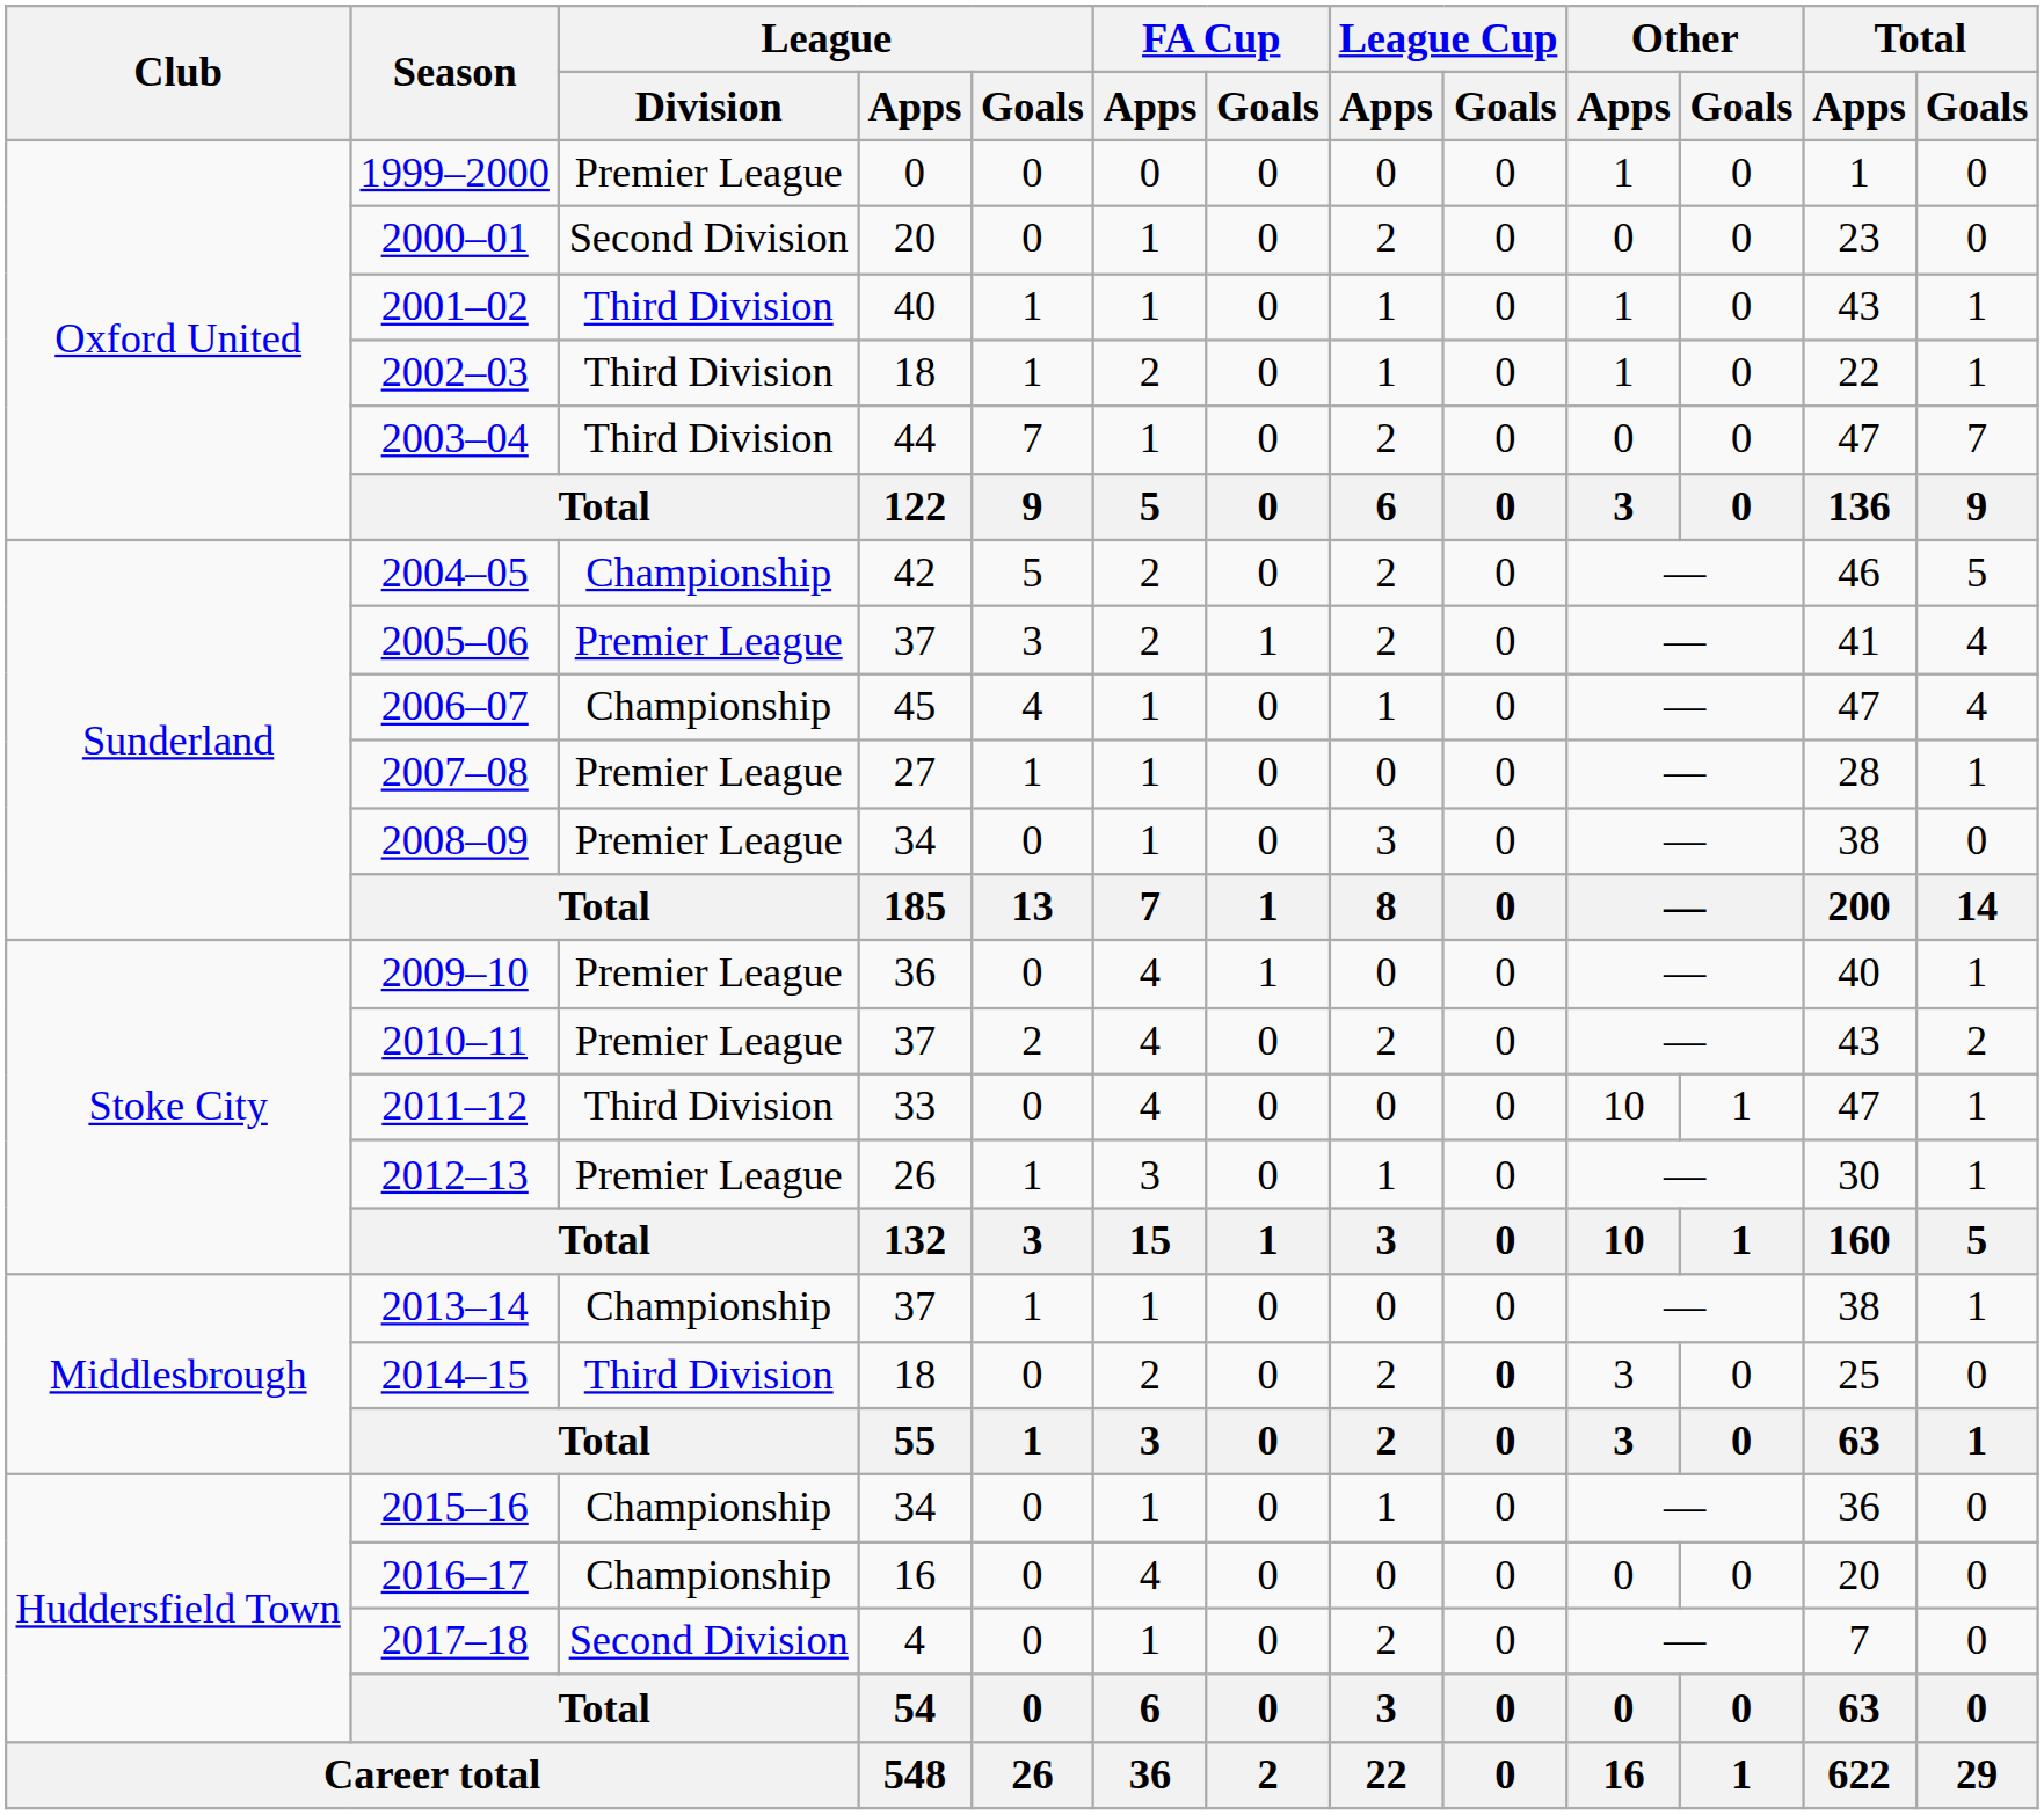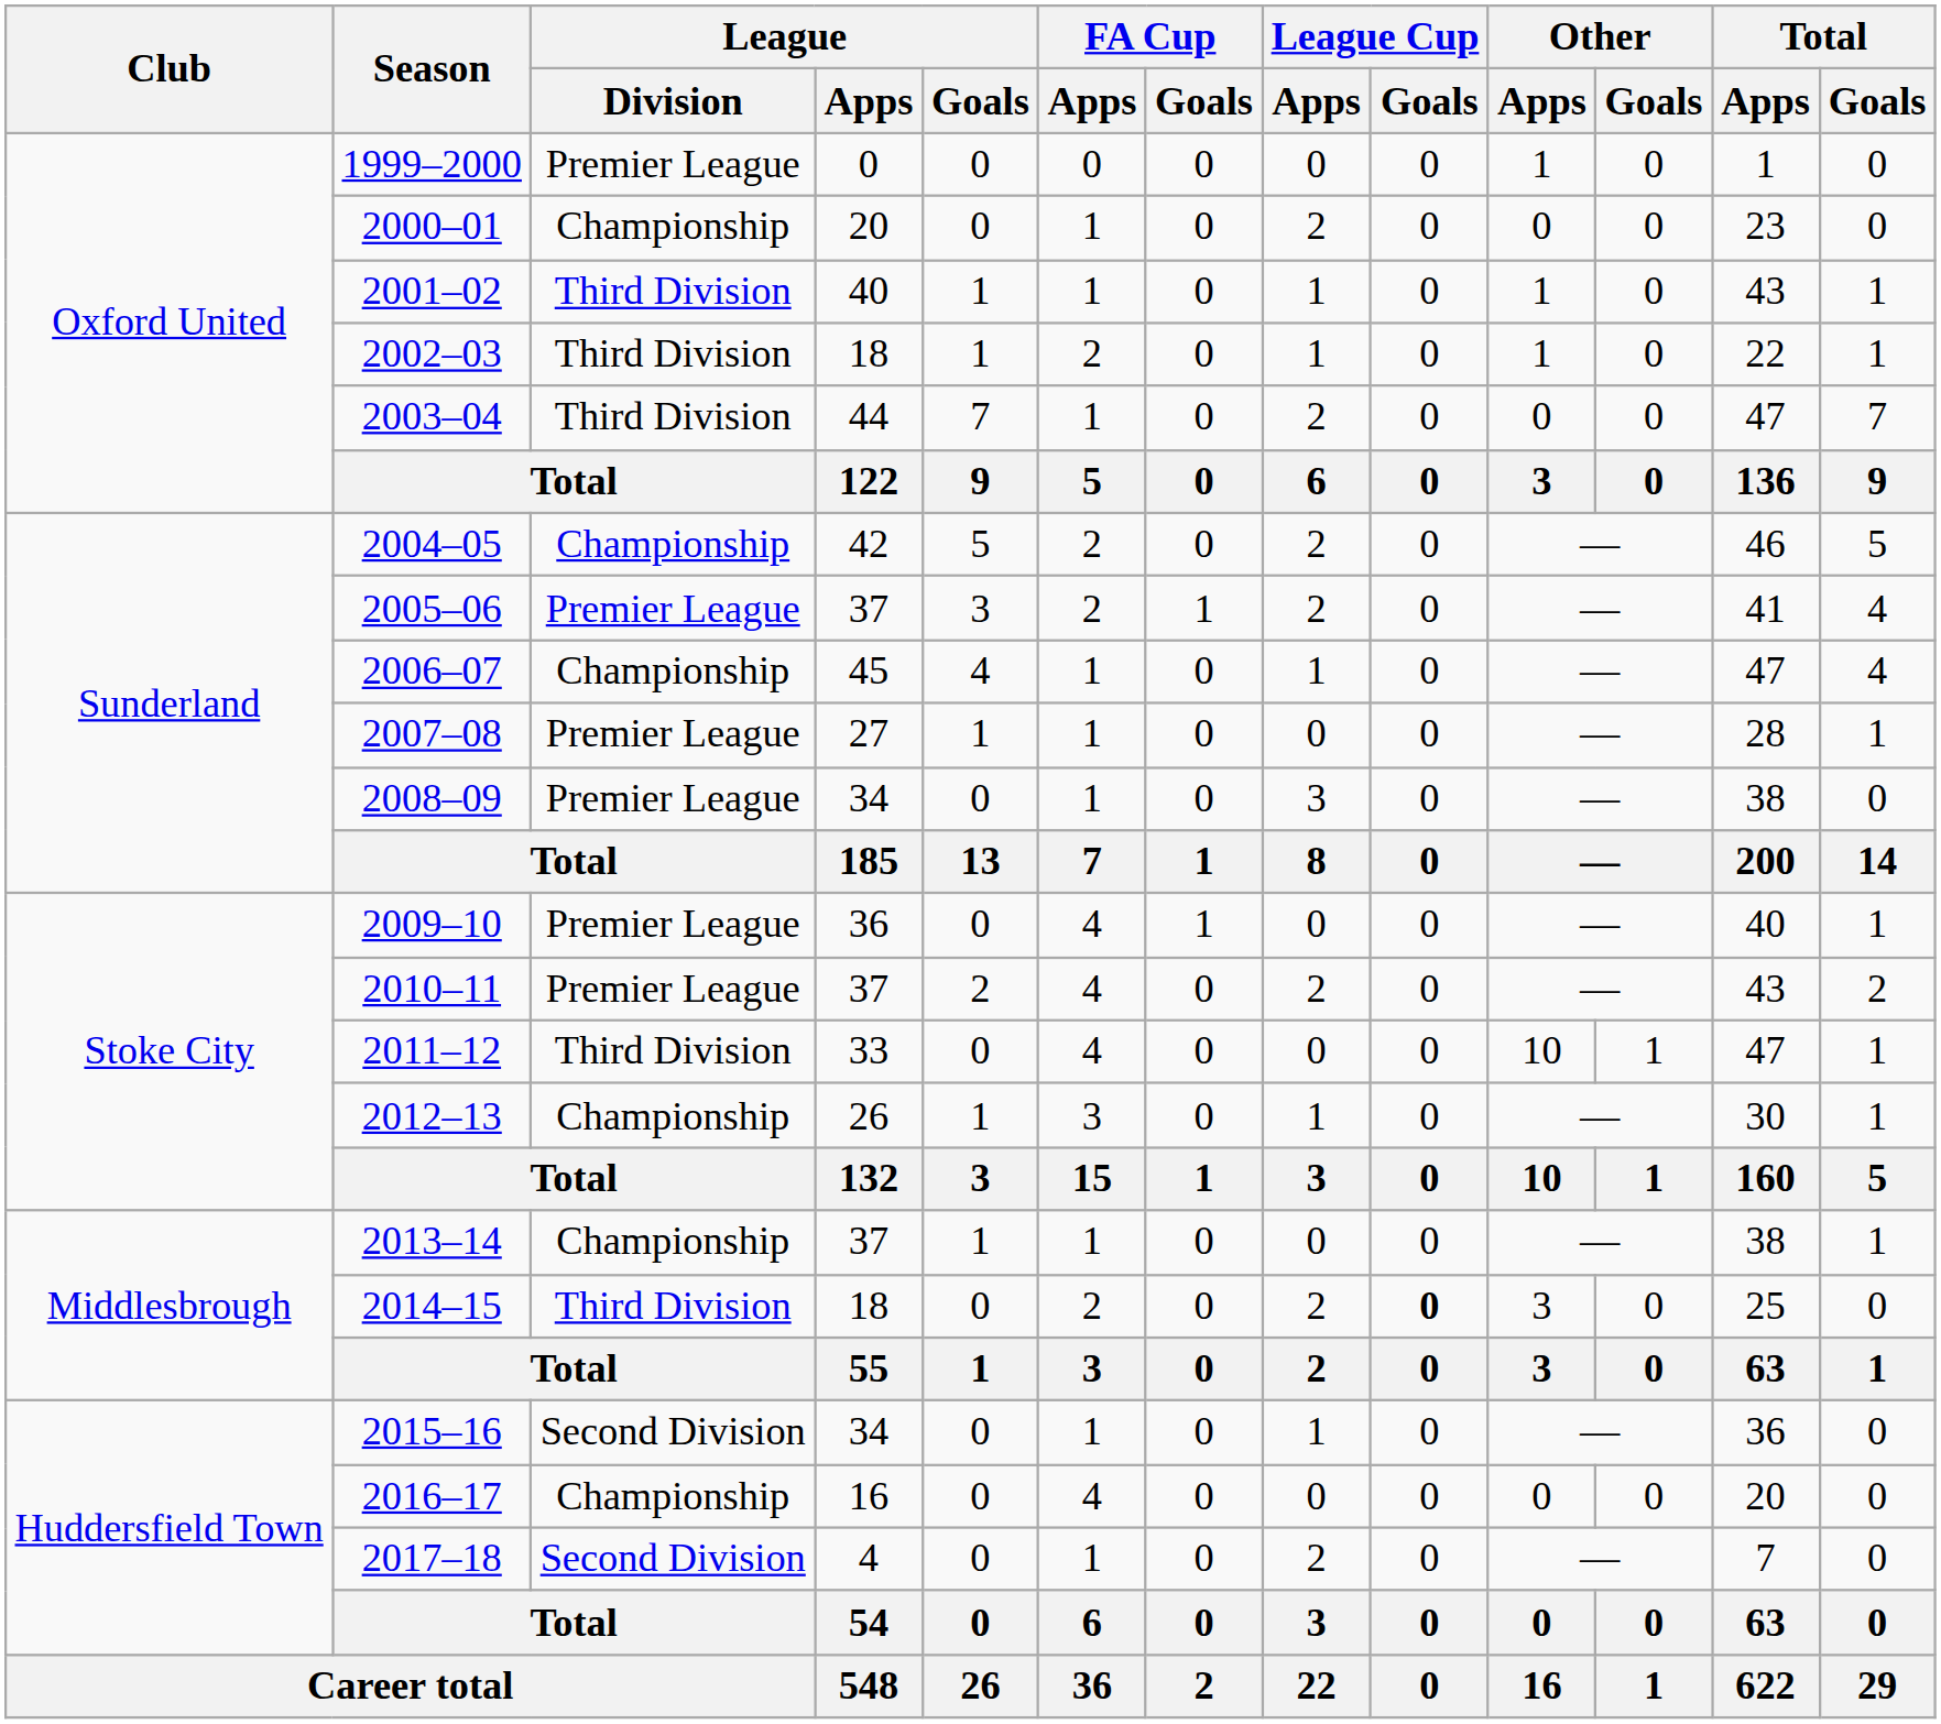2000–01 | League / Division: Second Division -> Championship
2012–13 | League / Division: Premier League -> Championship
2015–16 | League / Division: Championship -> Second Division
